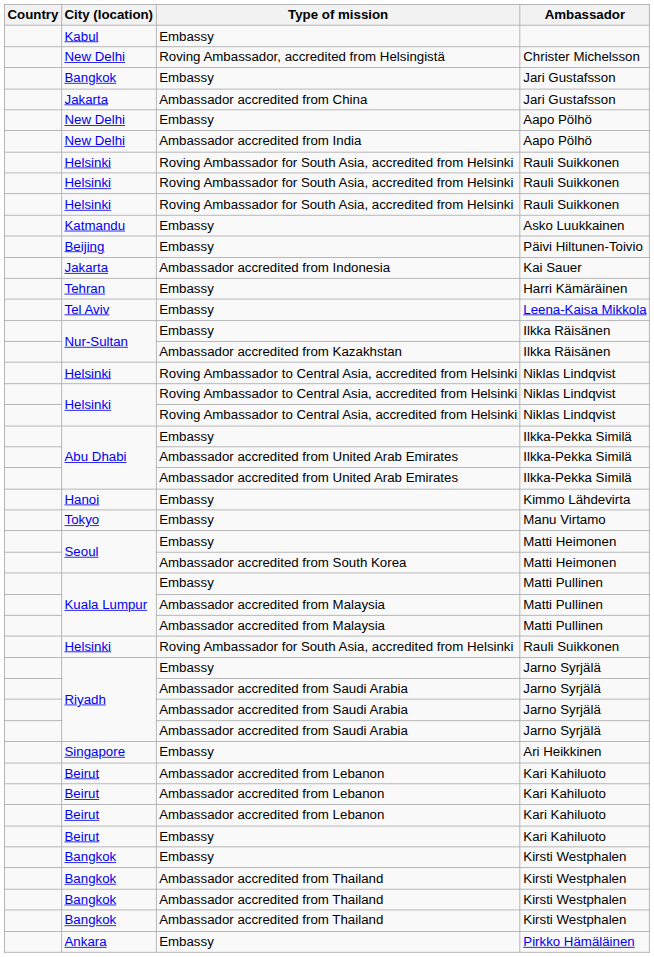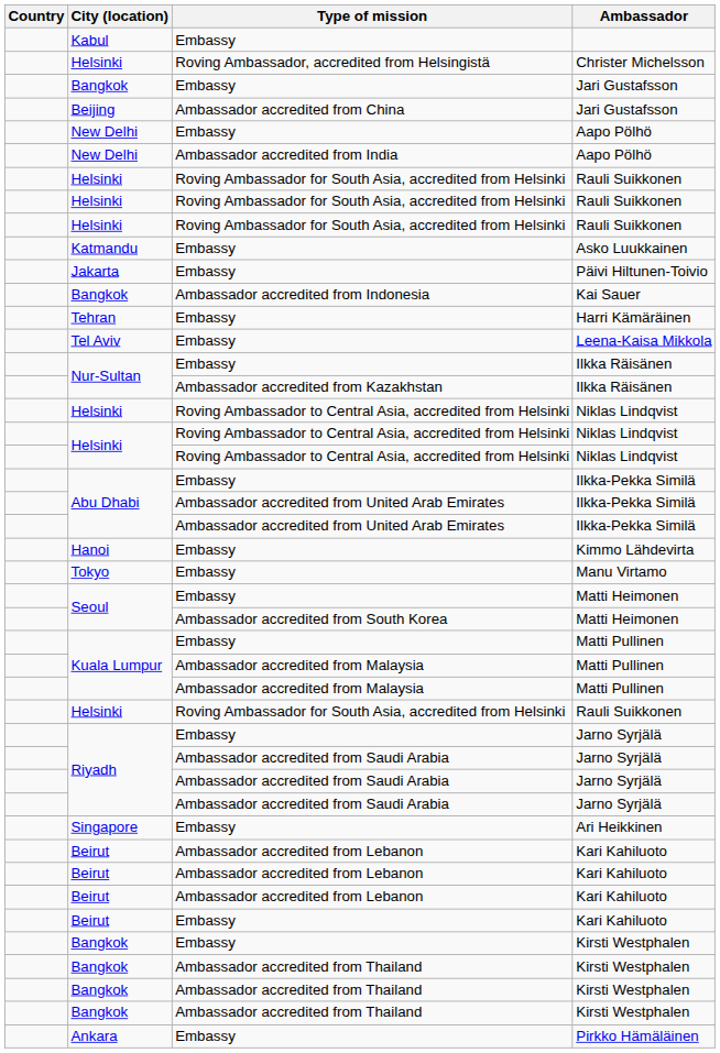Christer Michelsson | City (location): New Delhi -> Helsinki
Ambassador accredited from China / Jari Gustafsson | City (location): Jakarta -> Beijing
Päivi Hiltunen-Toivio | City (location): Beijing -> Jakarta
Kai Sauer | City (location): Jakarta -> Bangkok
